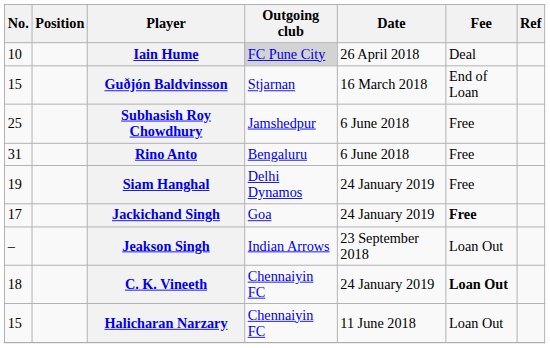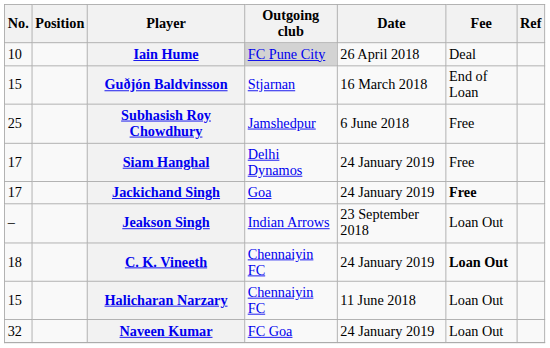- row: 31 | Rino Anto | Bengaluru | 6 June 2018 | Free
Siam Hanghal | No.: 19 -> 17
+ row: 32 | Naveen Kumar | FC Goa | 24 January 2019 | Loan Out
